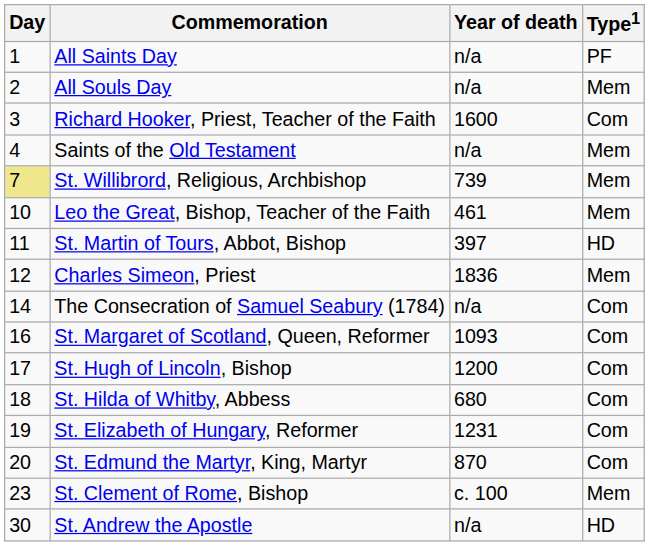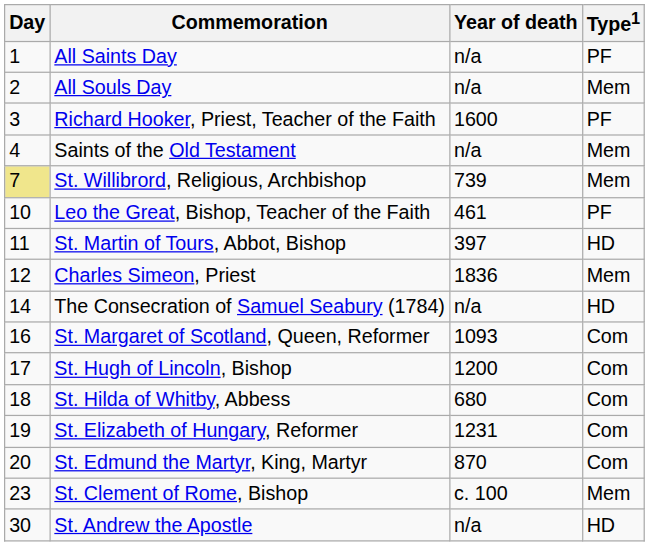Richard Hooker, Priest, Teacher of the Faith | Type1: Com -> PF
Leo the Great, Bishop, Teacher of the Faith | Type1: Mem -> PF
The Consecration of Samuel Seabury (1784) | Type1: Com -> HD
